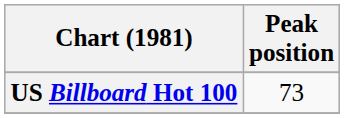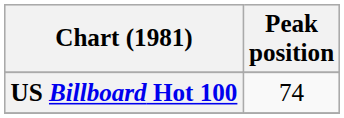US Billboard Hot 100 | Peak position: 73 -> 74
